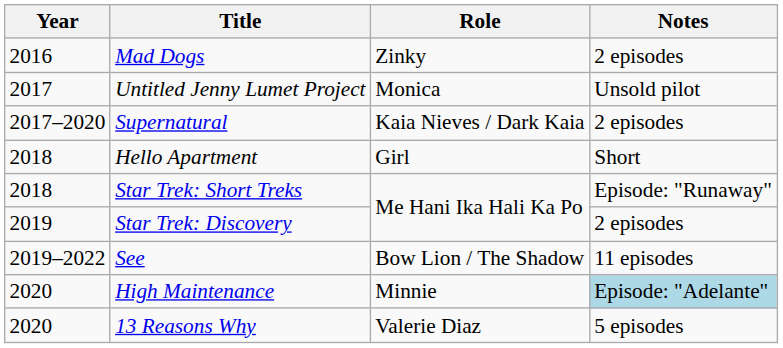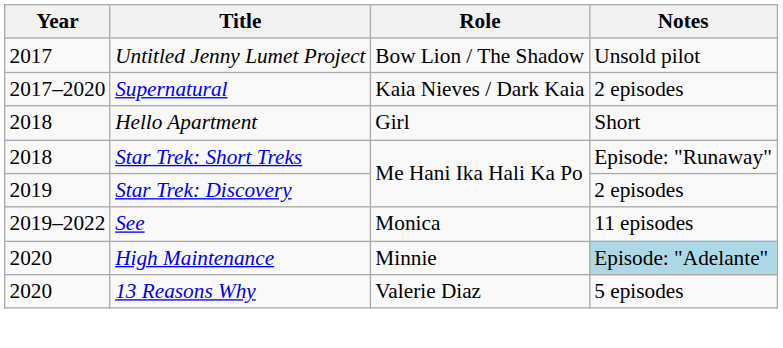- row: 2016 | Mad Dogs | Zinky | 2 episodes
Untitled Jenny Lumet Project | Role: Monica -> Bow Lion / The Shadow
See | Role: Bow Lion / The Shadow -> Monica
